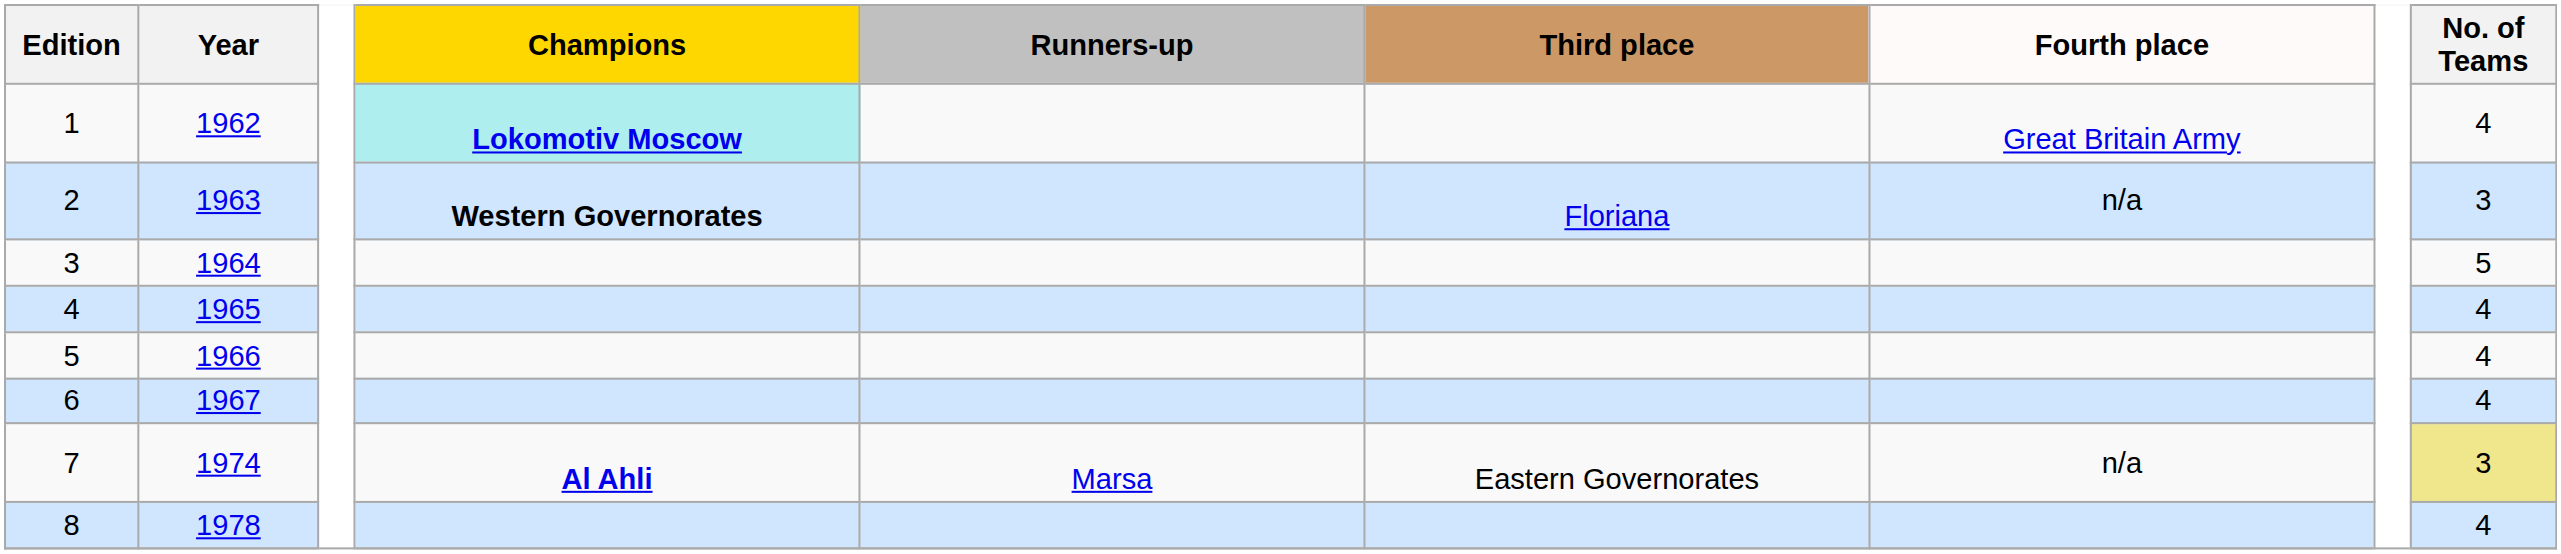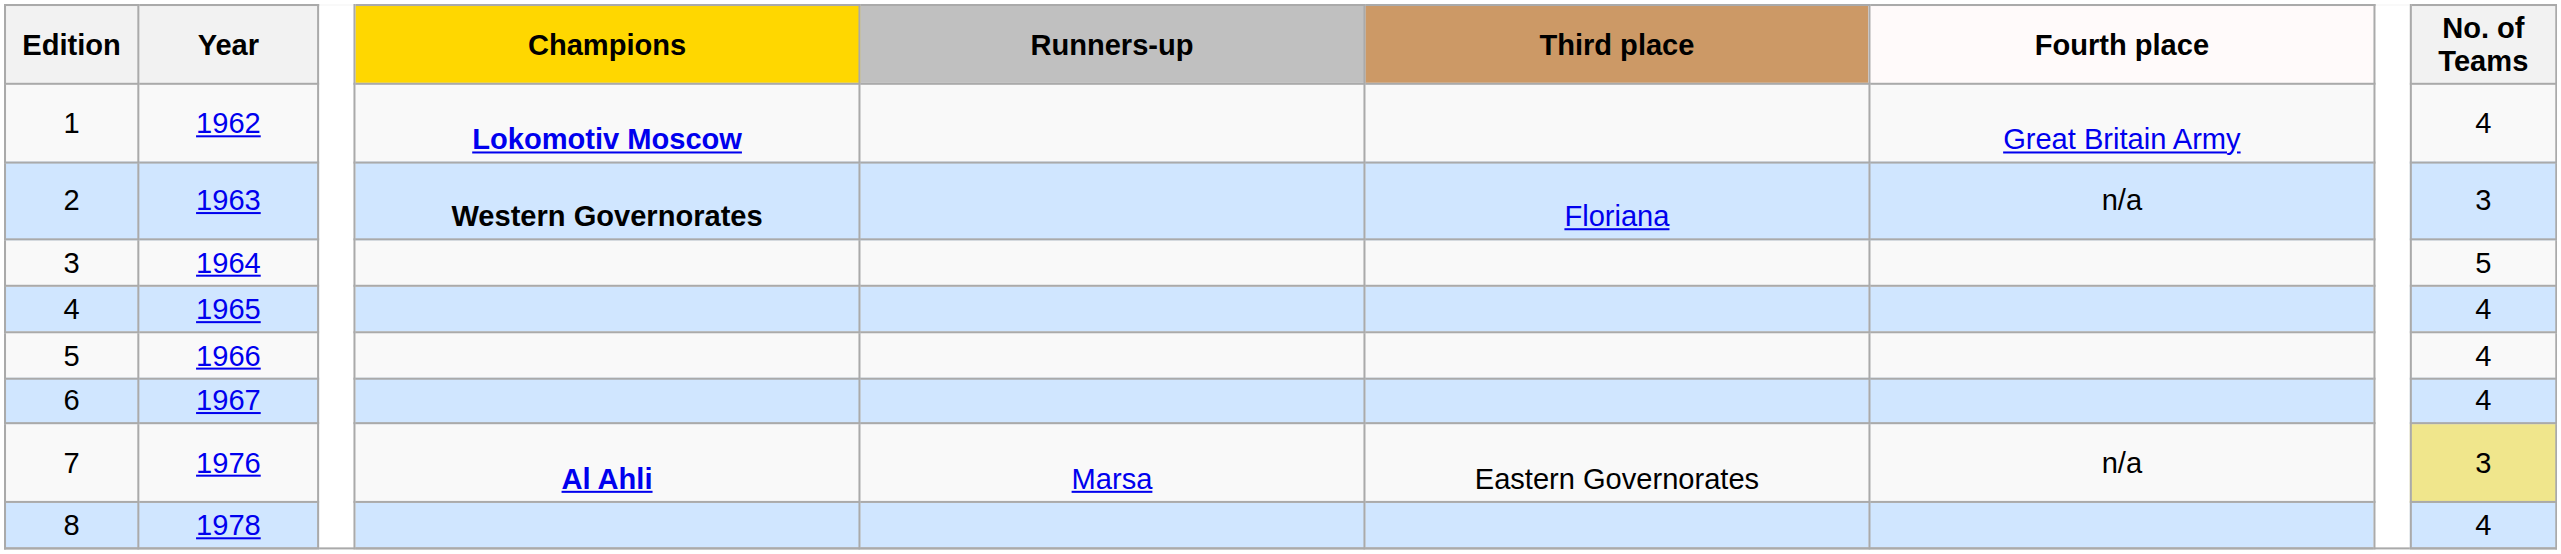1 | Champions: paleturquoise background -> no background
7 | Year: 1974 -> 1976
